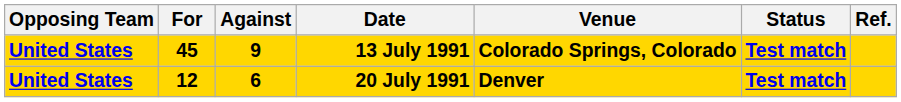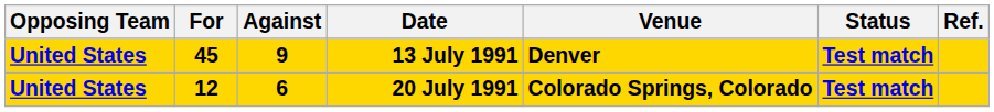13 July 1991 | Venue: Colorado Springs, Colorado -> Denver
20 July 1991 | Venue: Denver -> Colorado Springs, Colorado
